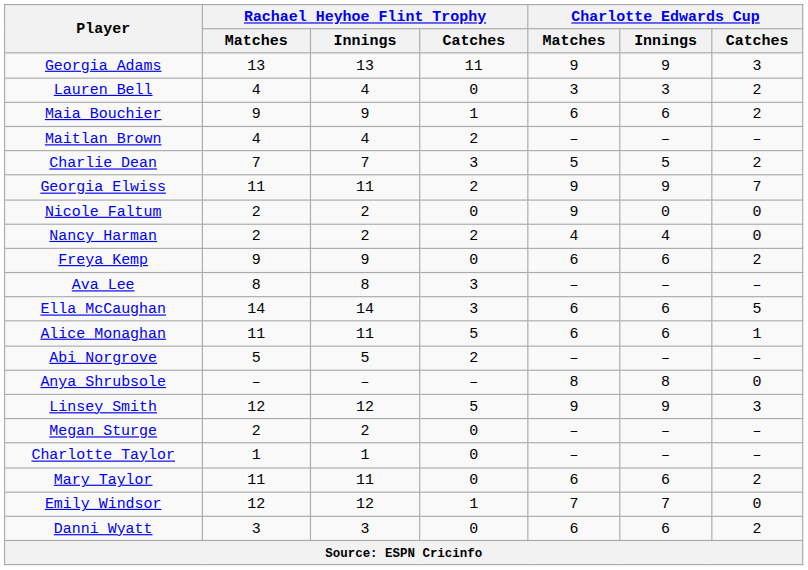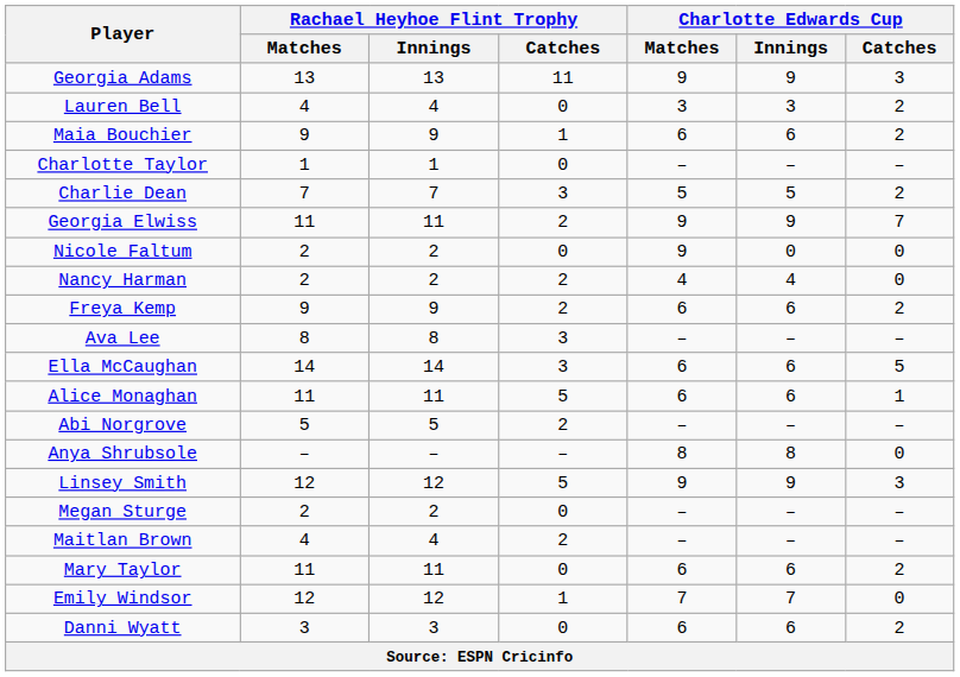rows swapped: Maitlan Brown <-> Charlotte Taylor
Freya Kemp | Rachael Heyhoe Flint Trophy / Catches: 0 -> 2
